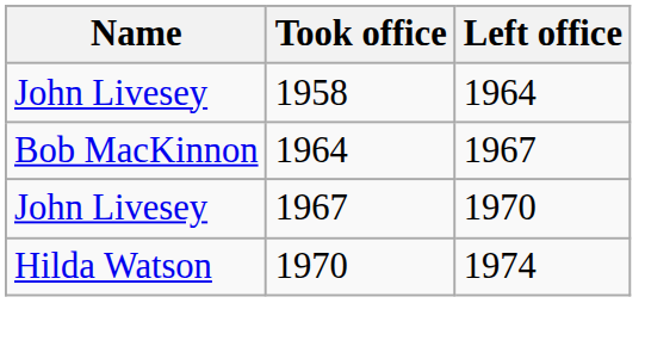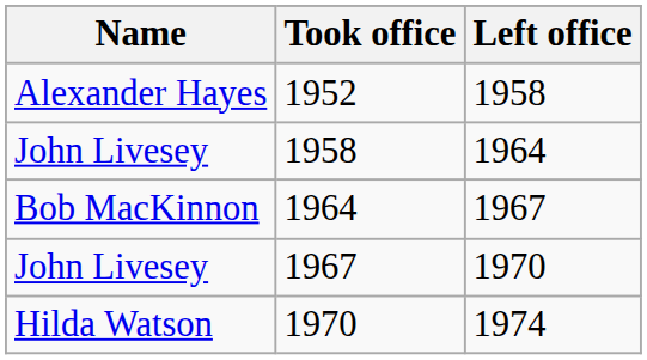+ row: Alexander Hayes | 1952 | 1958
